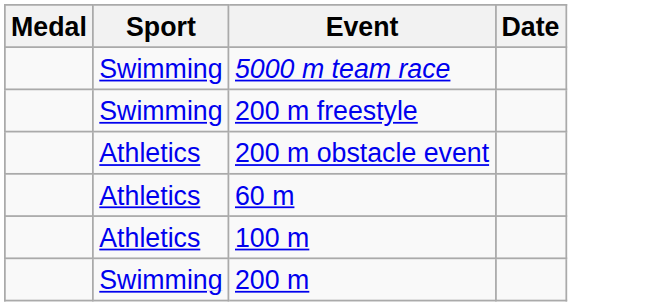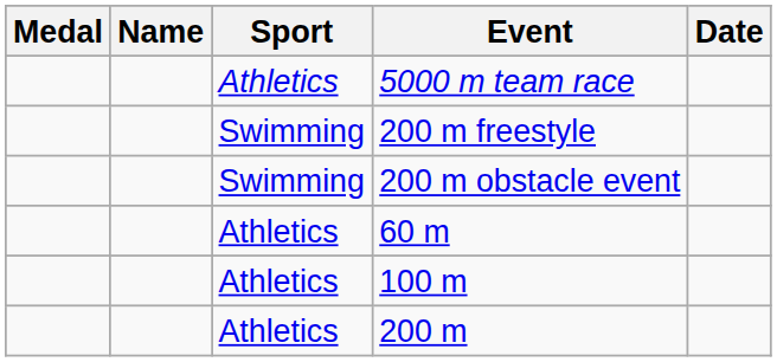+ column: Name
5000 m team race | Sport: Swimming -> Athletics
200 m obstacle event | Sport: Athletics -> Swimming
200 m | Sport: Swimming -> Athletics
